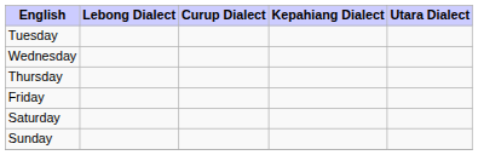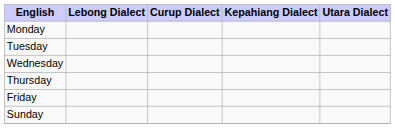+ row: Monday
- row: Saturday
